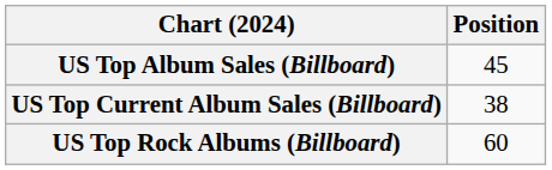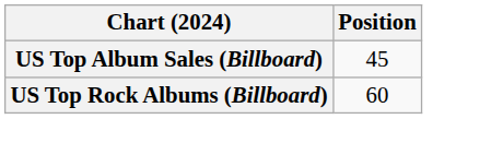- row: US Top Current Album Sales (Billboard) | 38
